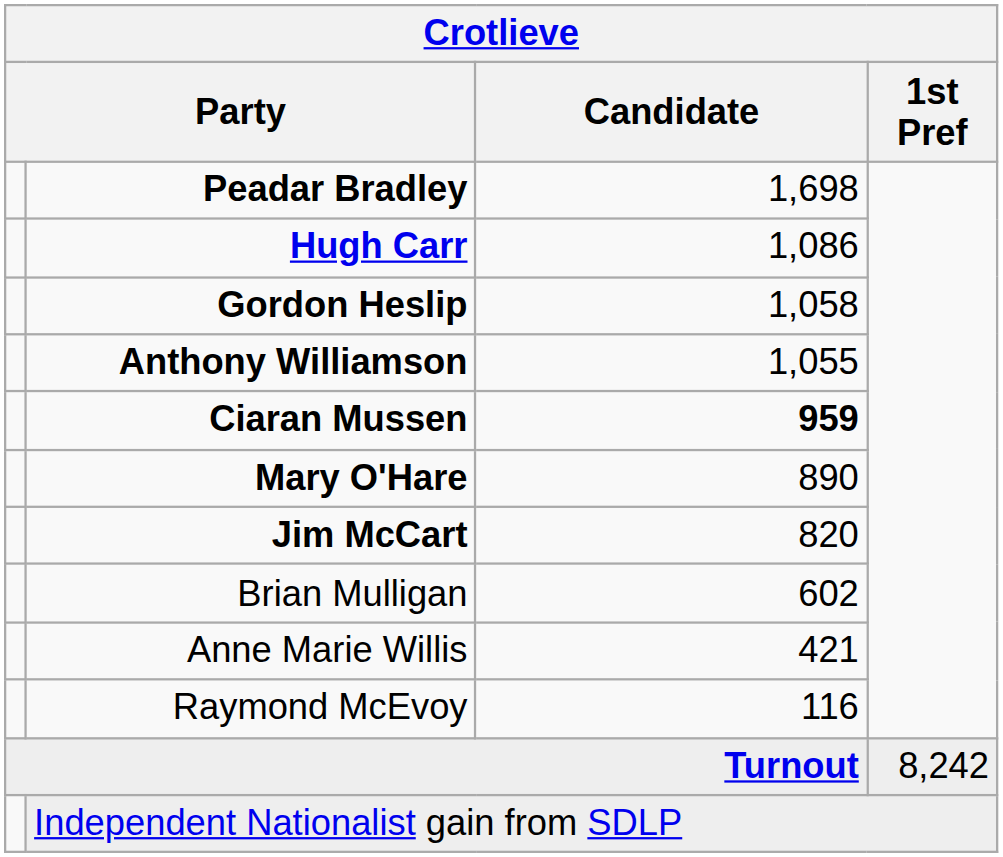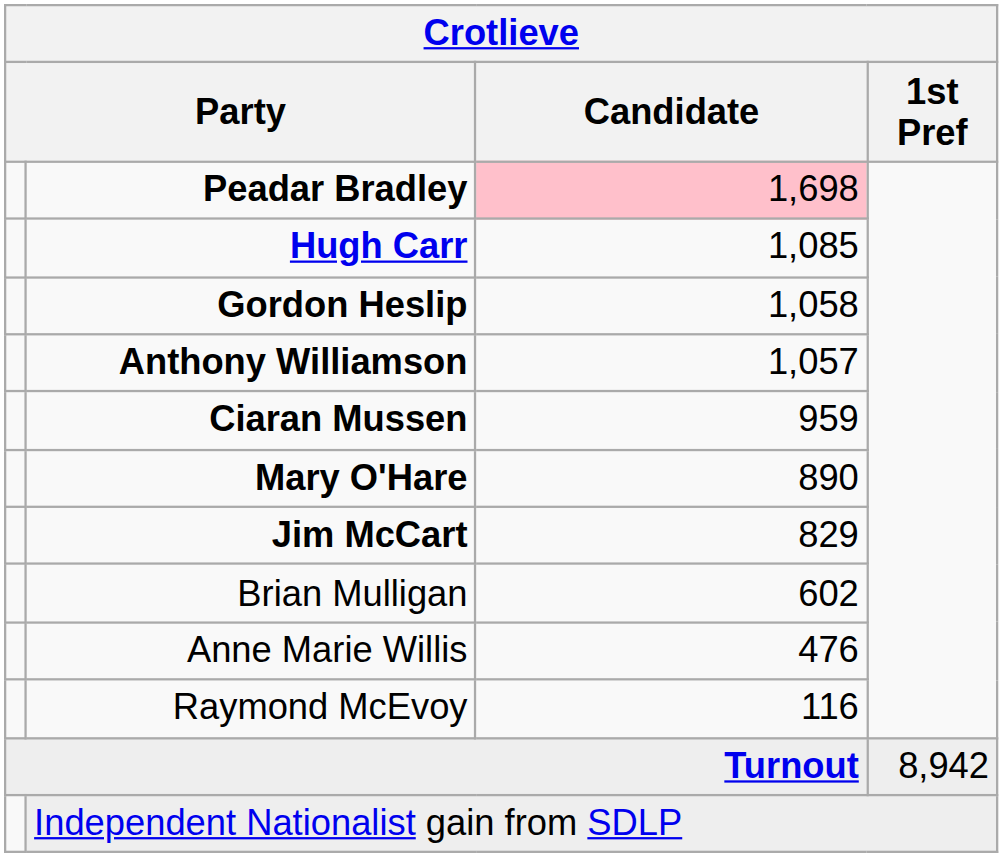Peadar Bradley | Candidate: no background -> pink background
Hugh Carr | Candidate: 1,086 -> 1,085
Anthony Williamson | Candidate: 1,055 -> 1,057
Ciaran Mussen | Candidate: bold -> normal
Jim McCart | Candidate: 820 -> 829
Anne Marie Willis | Candidate: 421 -> 476
Turnout | 1st Pref: 8,242 -> 8,942
